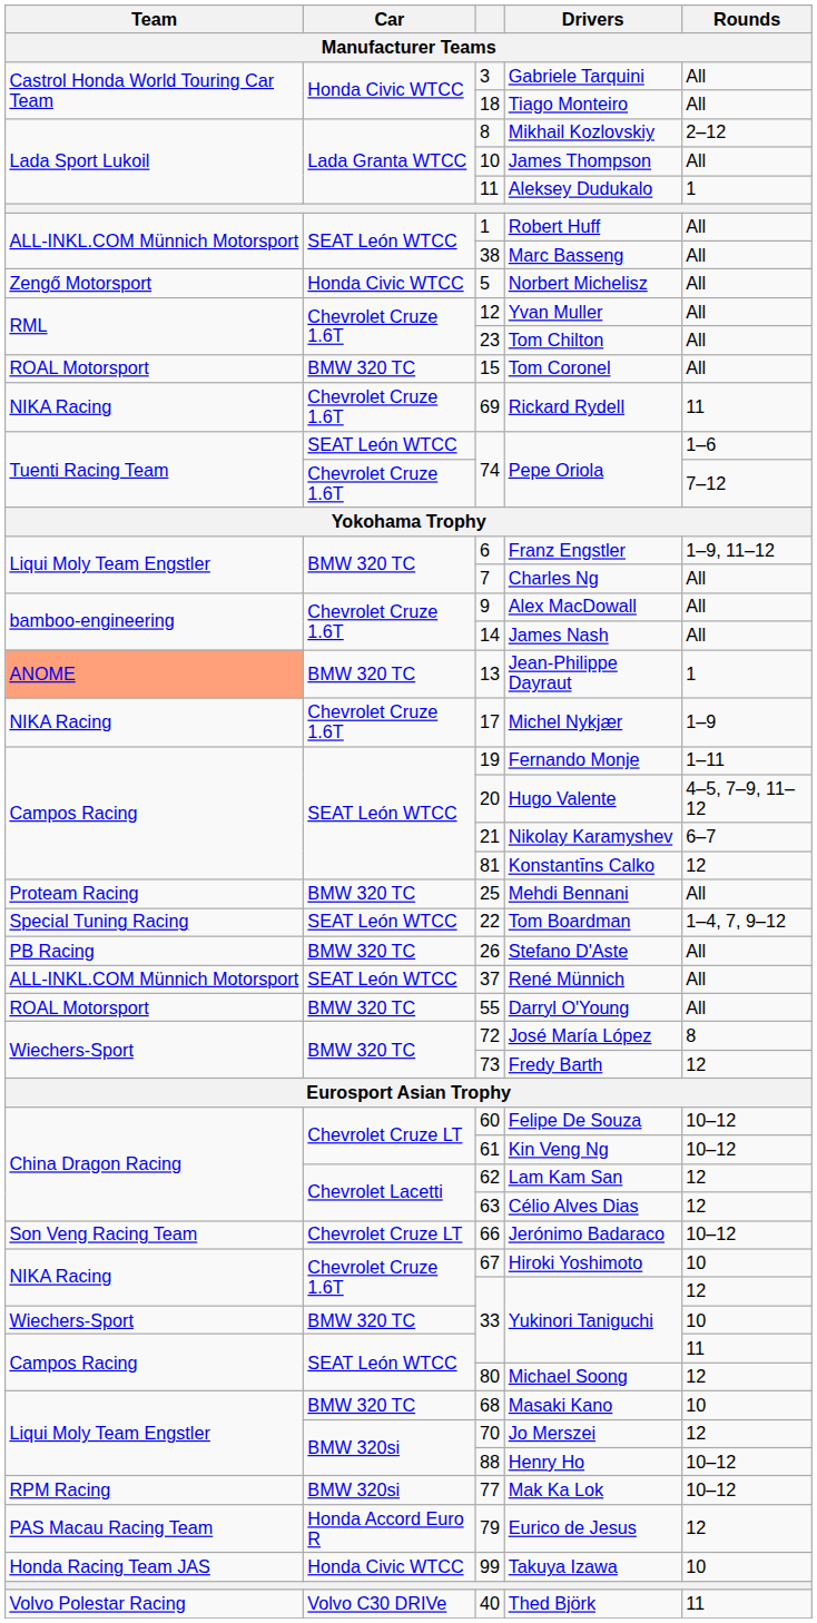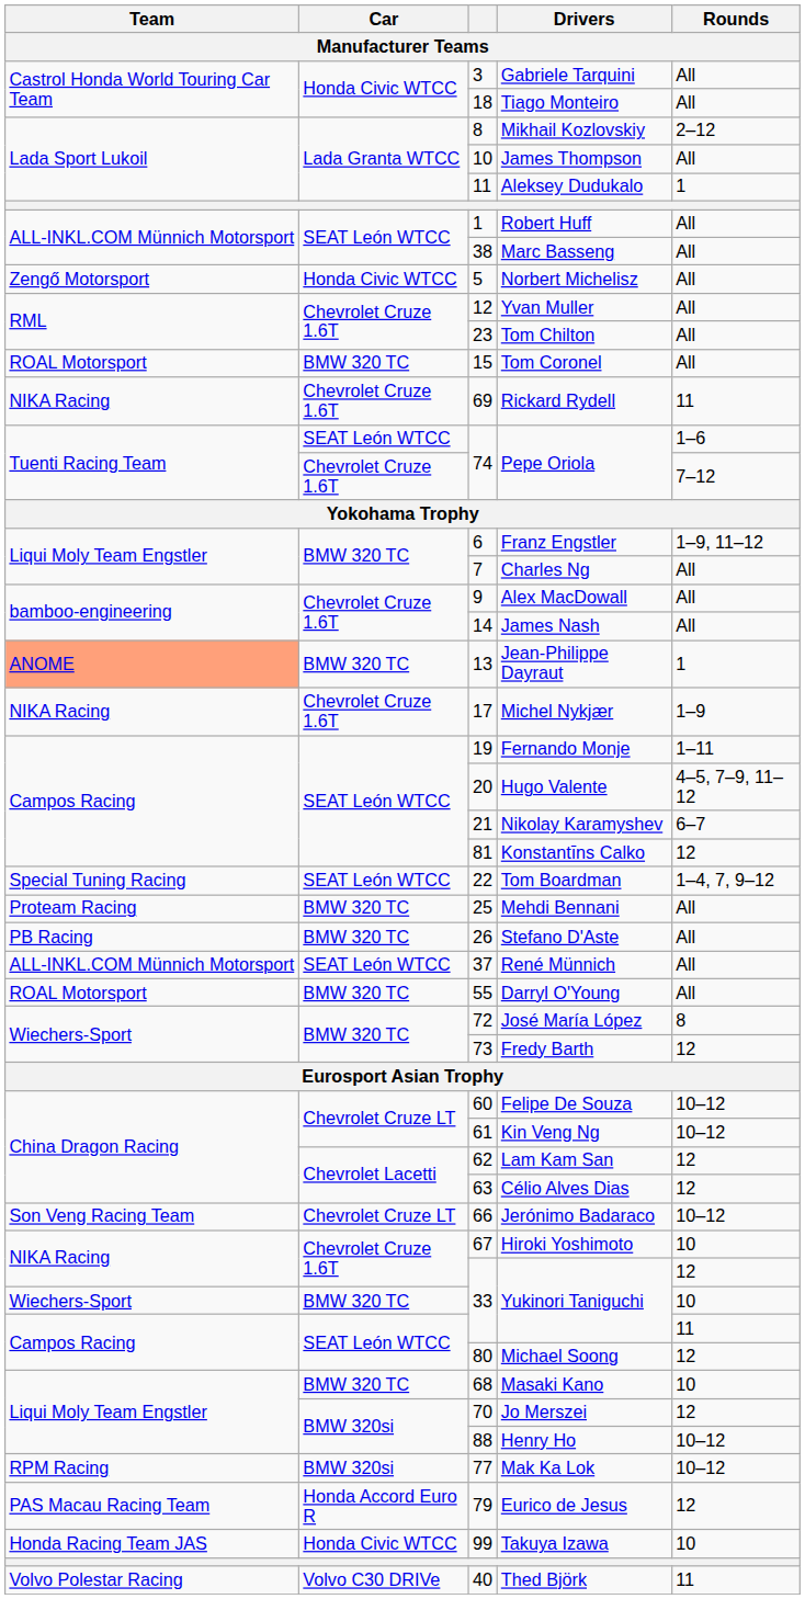rows swapped: Tom Boardman <-> Mehdi Bennani
